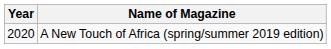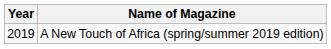A New Touch of Africa (spring/summer 2019 edition) | Year: 2020 -> 2019
